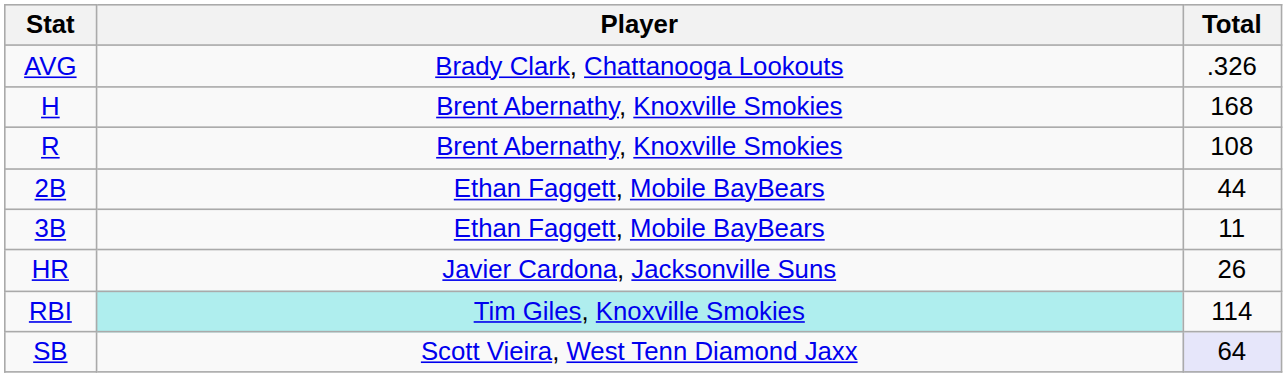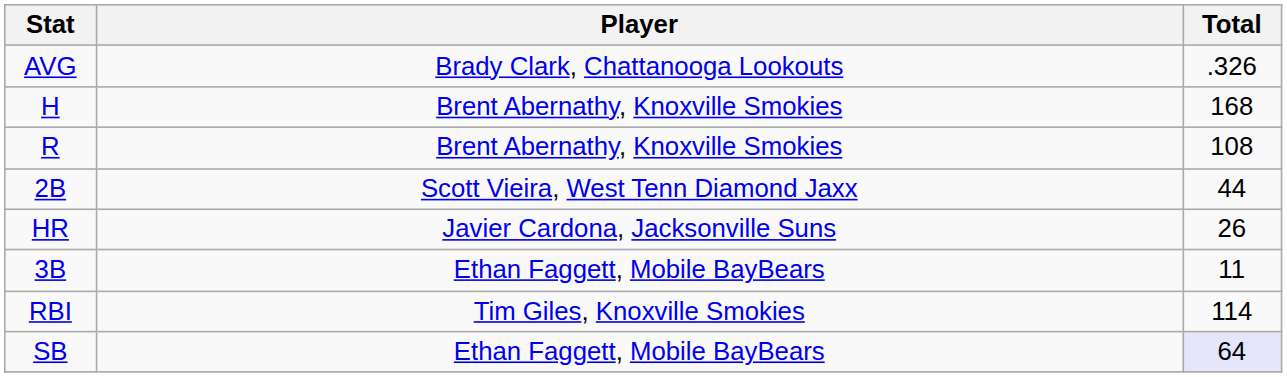2B | Player: Ethan Faggett, Mobile BayBears -> Scott Vieira, West Tenn Diamond Jaxx
rows swapped: 3B <-> HR
RBI | Player: paleturquoise background -> no background
SB | Player: Scott Vieira, West Tenn Diamond Jaxx -> Ethan Faggett, Mobile BayBears
